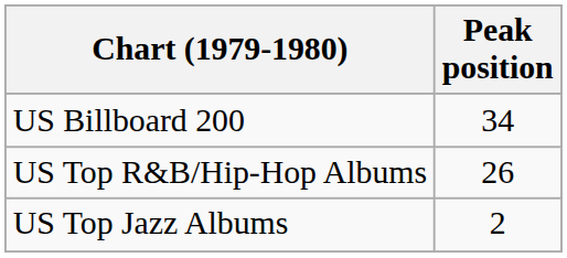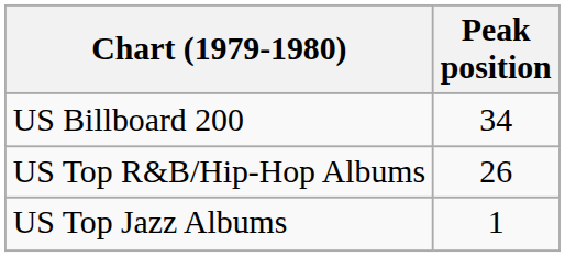US Top Jazz Albums | Peak position: 2 -> 1
